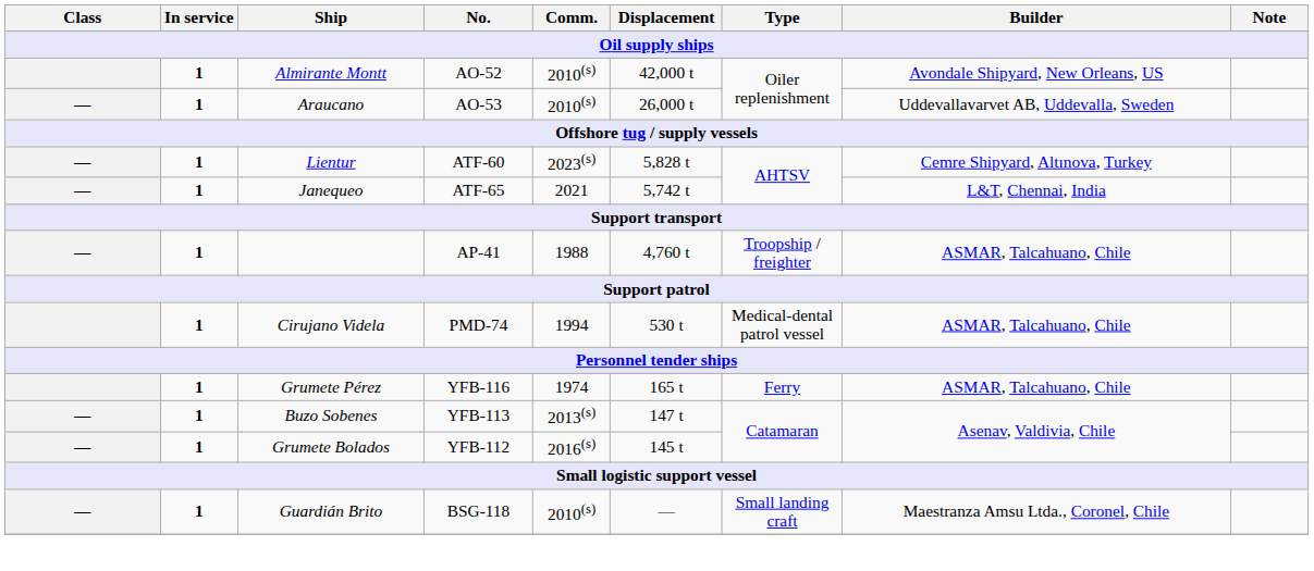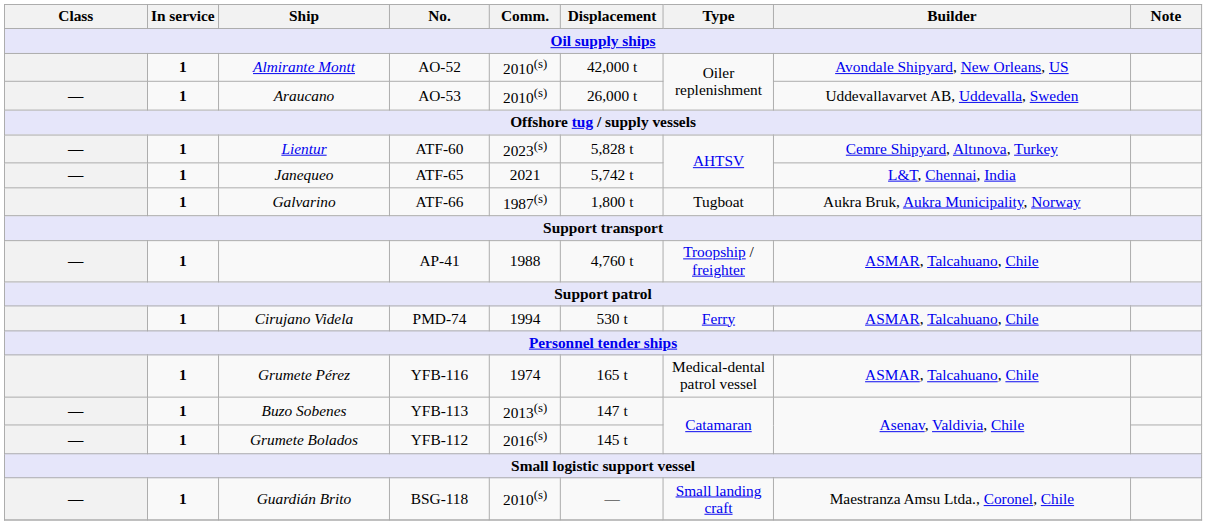+ row: 1 | Galvarino | ATF-66 | 1987(s) | 1,800 t | Tugboat | Aukra Bruk, Aukra Municipality, Norway
Cirujano Videla | Type: Medical-dental patrol vessel -> Ferry
Grumete Pérez | Type: Ferry -> Medical-dental patrol vessel
